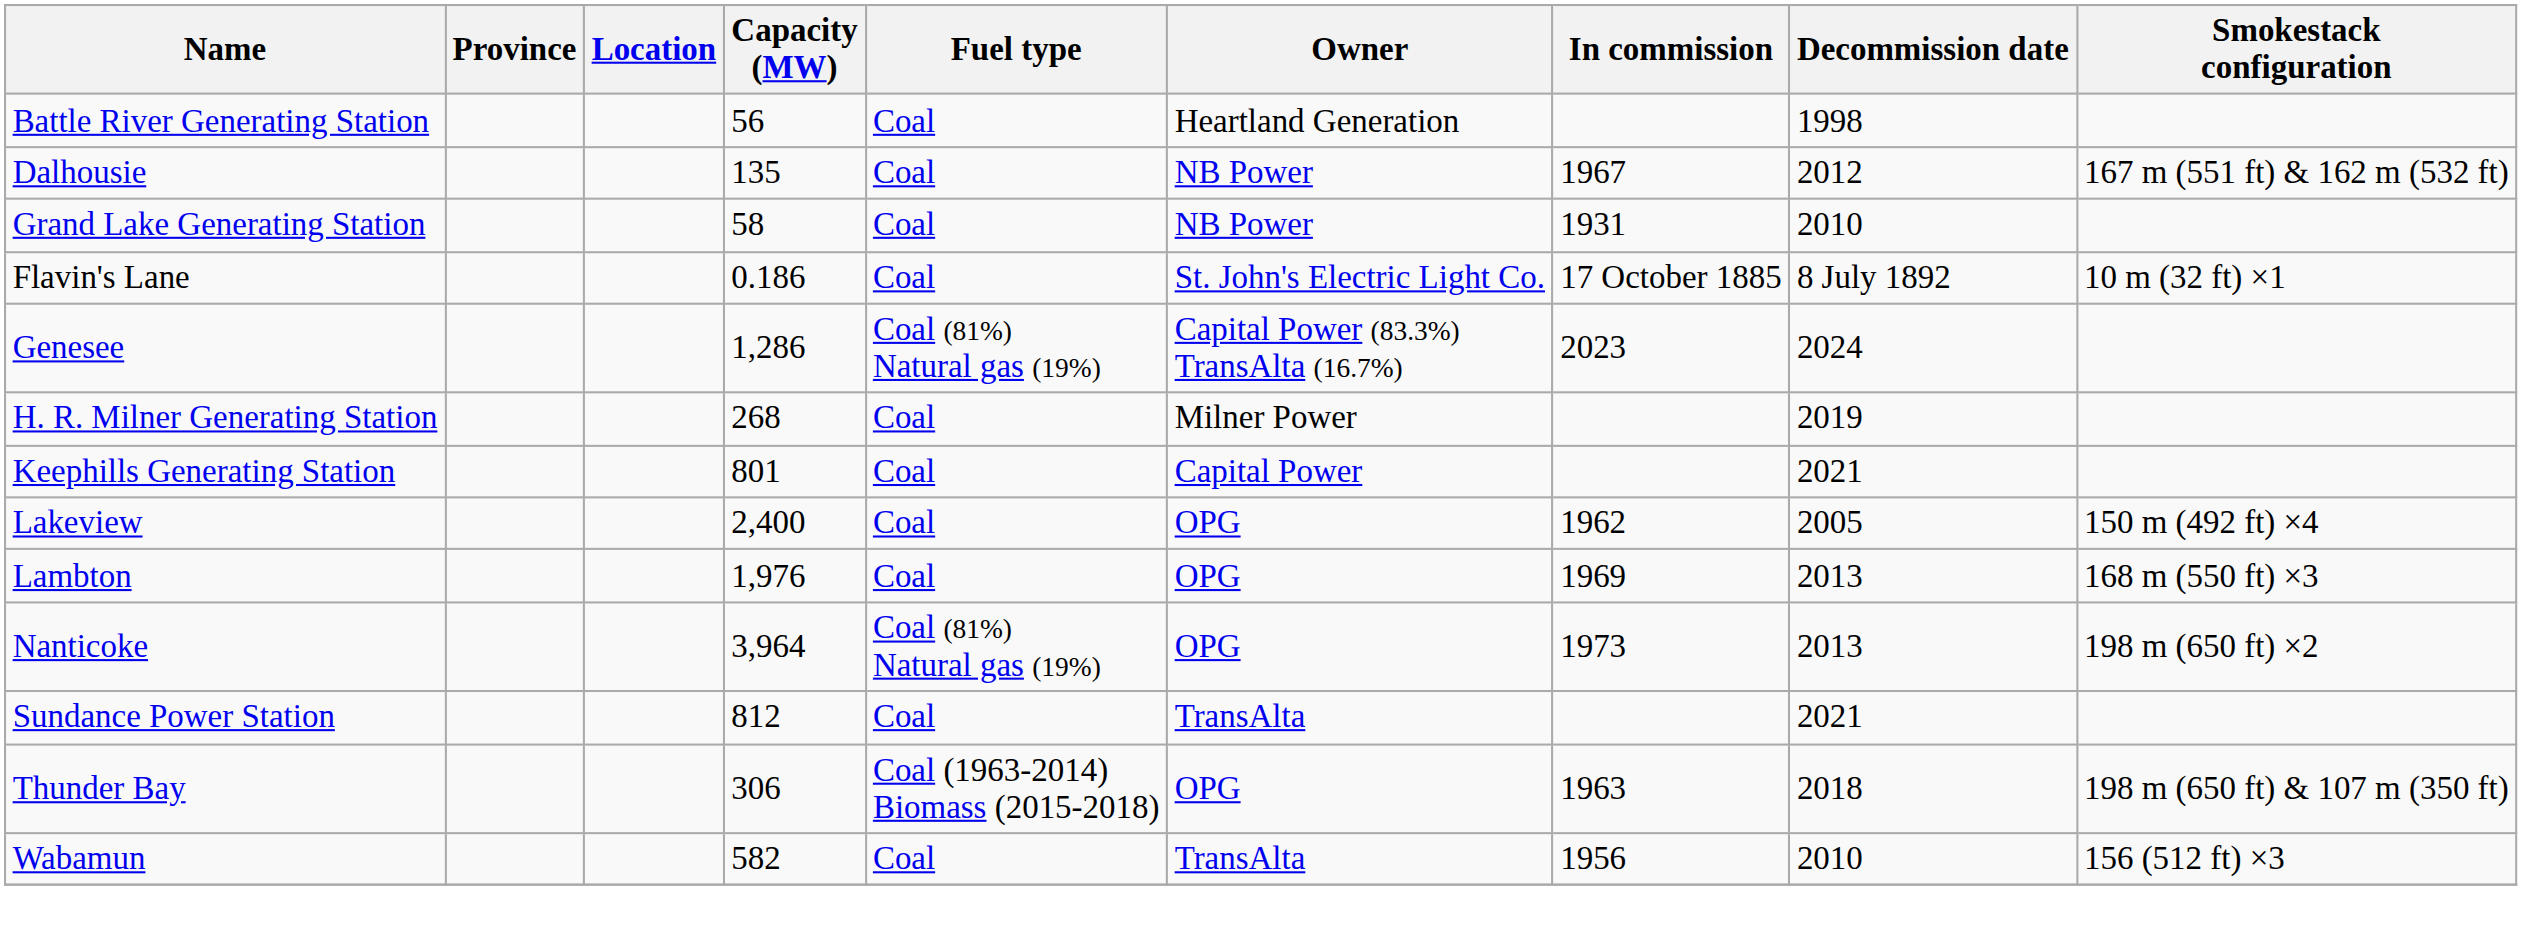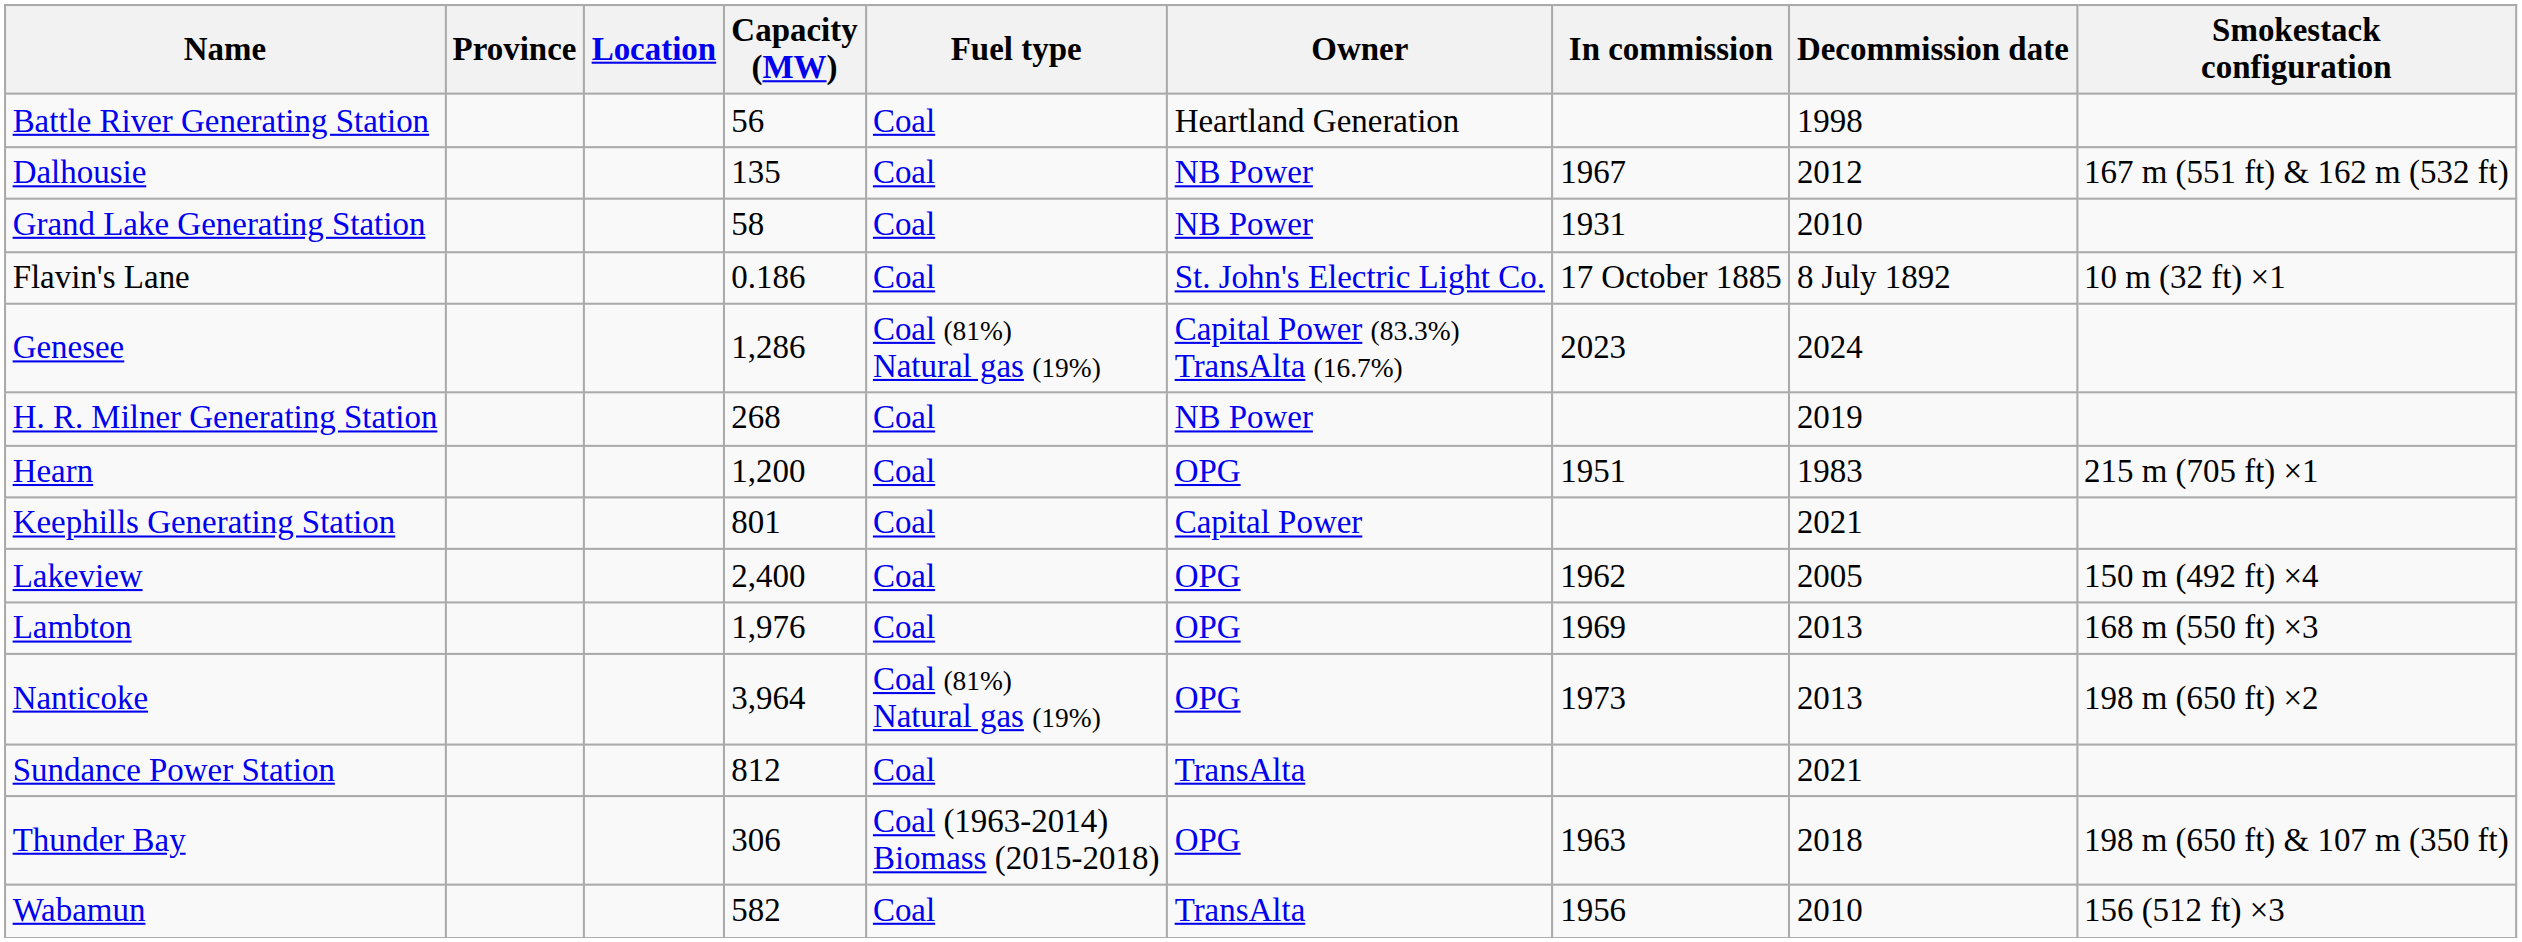H. R. Milner Generating Station | Owner: Milner Power -> NB Power
+ row: Hearn | 1,200 | Coal | OPG | 1951 | 1983 | 215 m (705 ft) ×1
